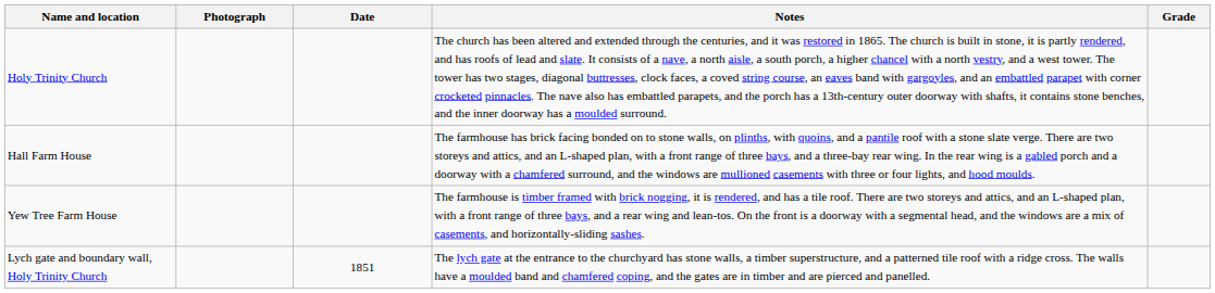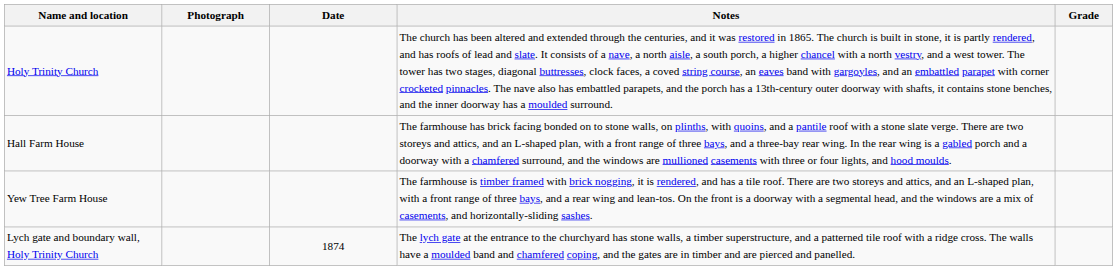Lych gate and boundary wall, Holy Trinity Church | Date: 1851 -> 1874
